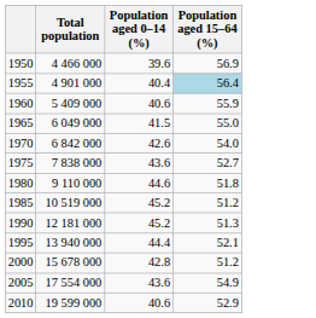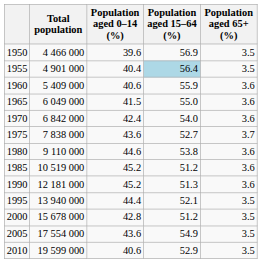+ column: Population aged 65+ (%) | 3.5 | 3.5 | 3.6 | 3.6 | 3.6 | 3.7 | 3.6 | 3.6 | 3.6 | 3.5 | 3.5 | 3.5 | 3.5
1970 | Population aged 0–14 (%): 42.6 -> 42.4
1980 | Population aged 15–64 (%): 51.8 -> 53.8
